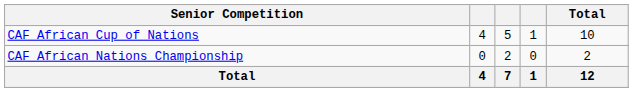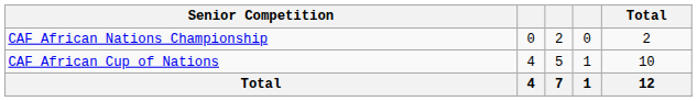rows swapped: CAF African Cup of Nations <-> CAF African Nations Championship
